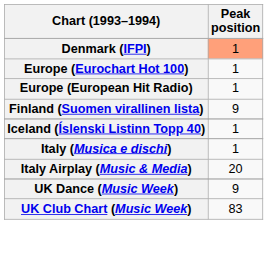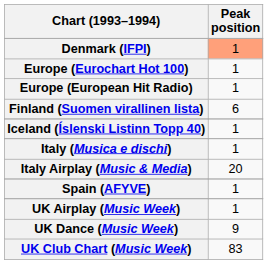Finland (Suomen virallinen lista) | Peak position: 9 -> 6
+ row: Spain (AFYVE) | 1
+ row: UK Airplay (Music Week) | 1
